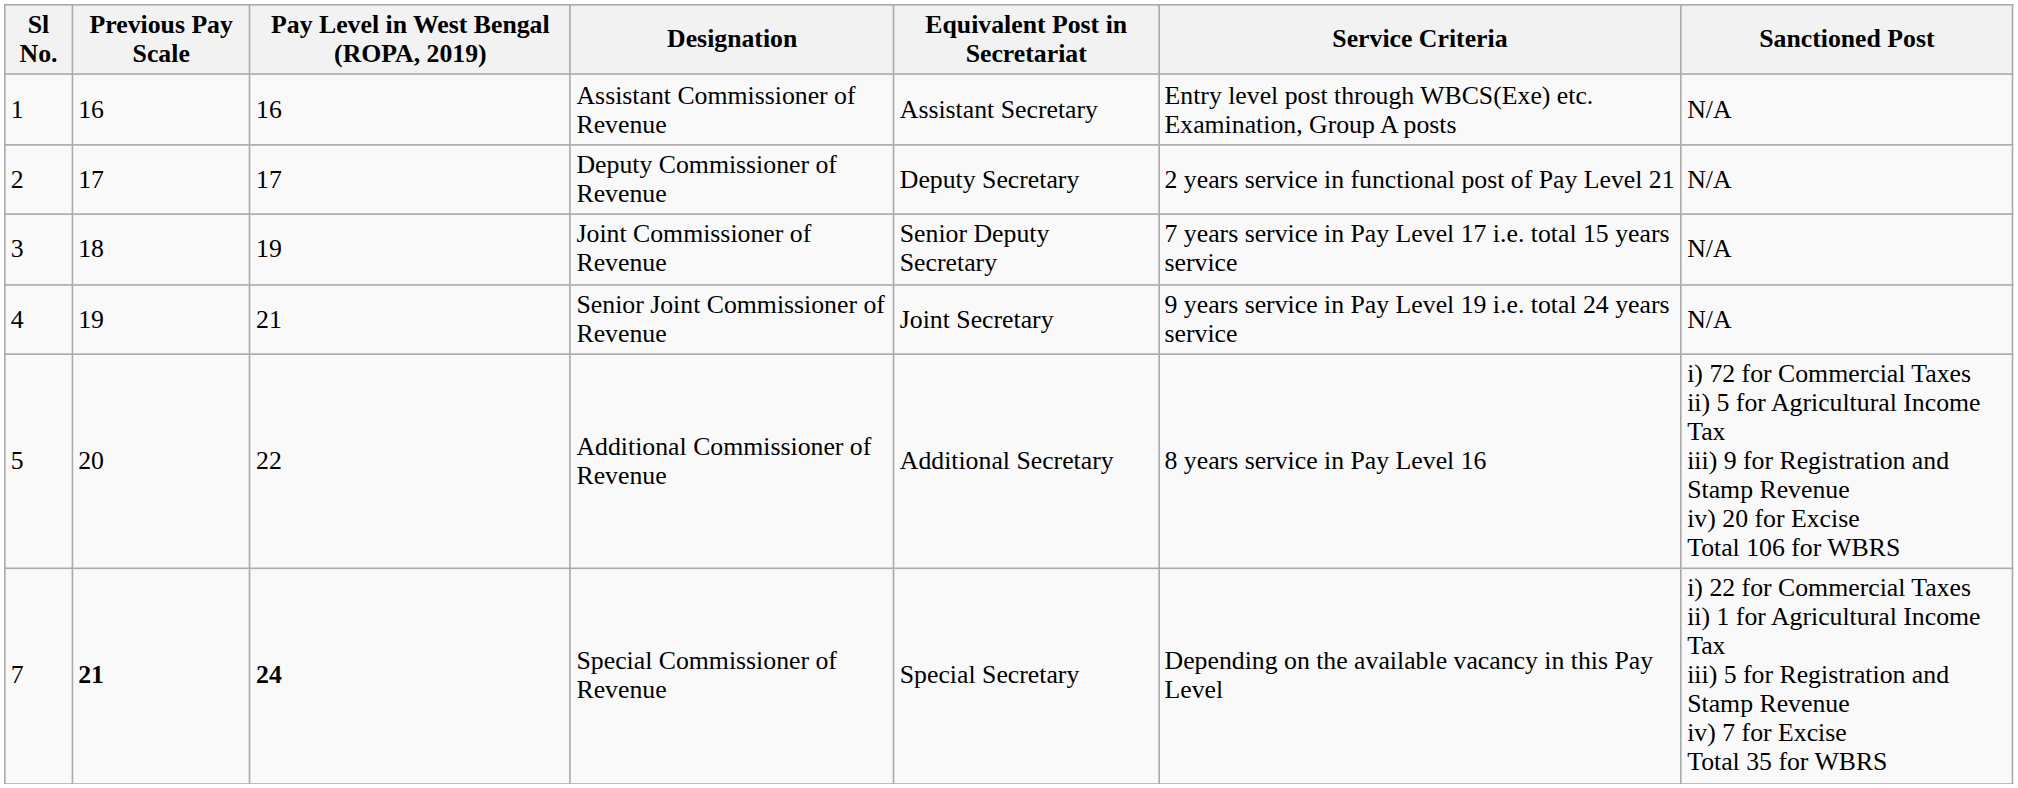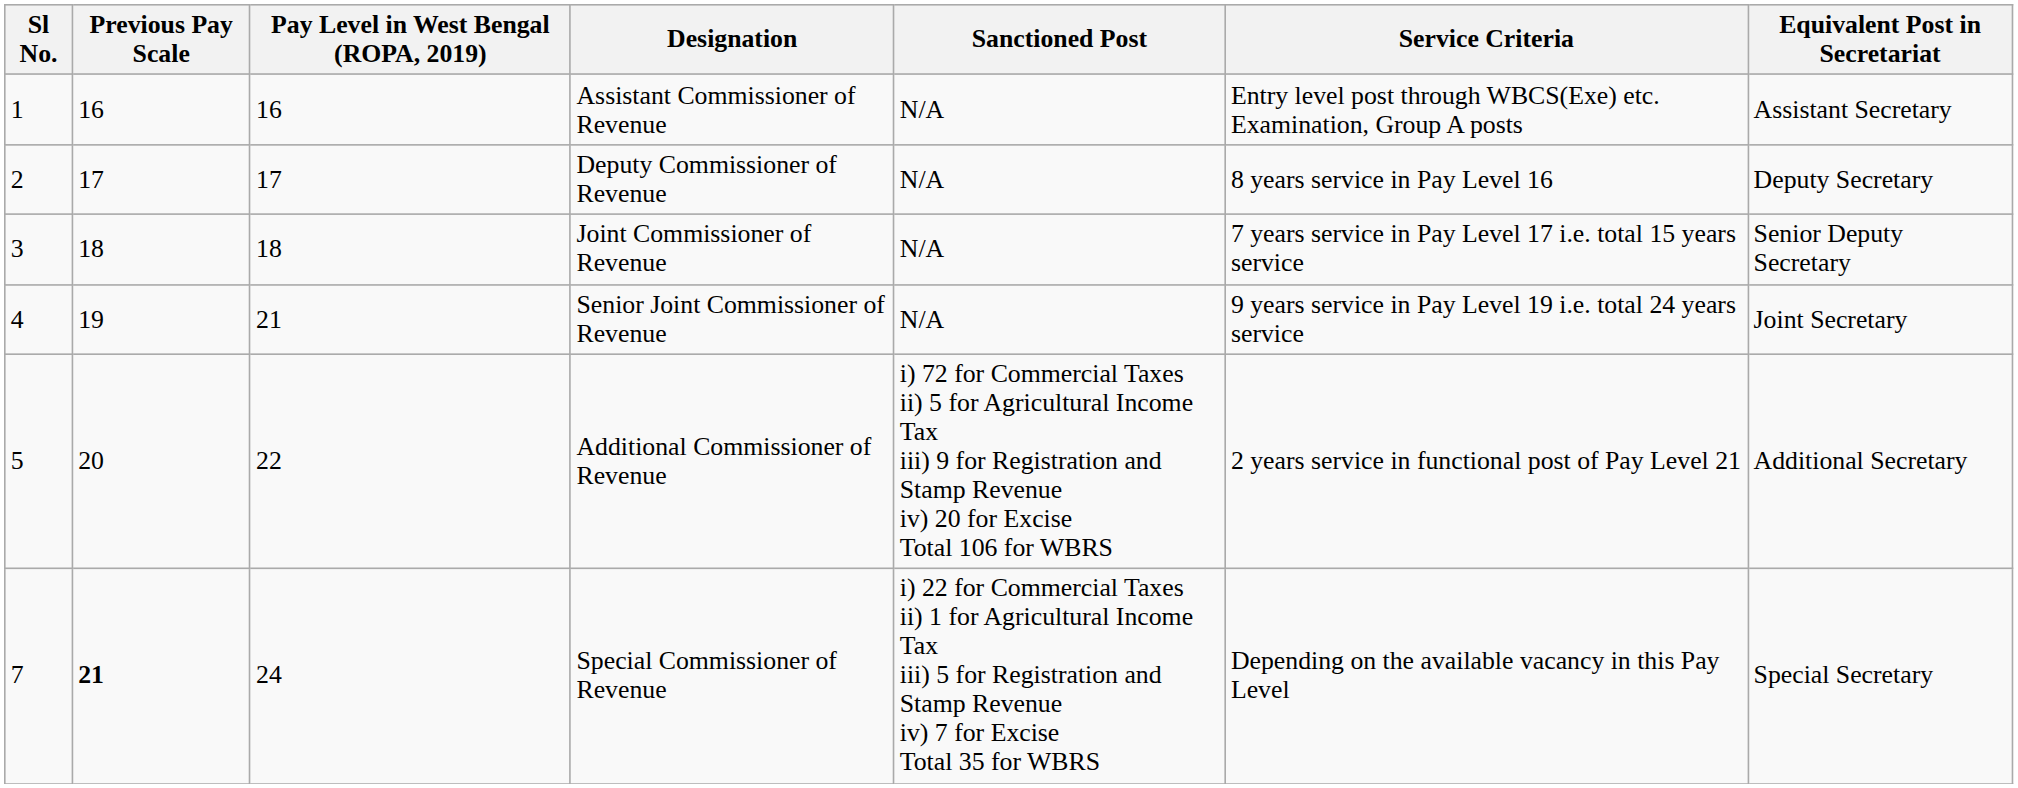columns swapped: Equivalent Post in Secretariat <-> Sanctioned Post
Deputy Commissioner of Revenue | Service Criteria: 2 years service in functional post of Pay Level 21 -> 8 years service in Pay Level 16
Joint Commissioner of Revenue | Pay Level in West Bengal (ROPA, 2019): 19 -> 18
Additional Commissioner of Revenue | Service Criteria: 8 years service in Pay Level 16 -> 2 years service in functional post of Pay Level 21
Special Commissioner of Revenue | Pay Level in West Bengal (ROPA, 2019): bold -> normal
